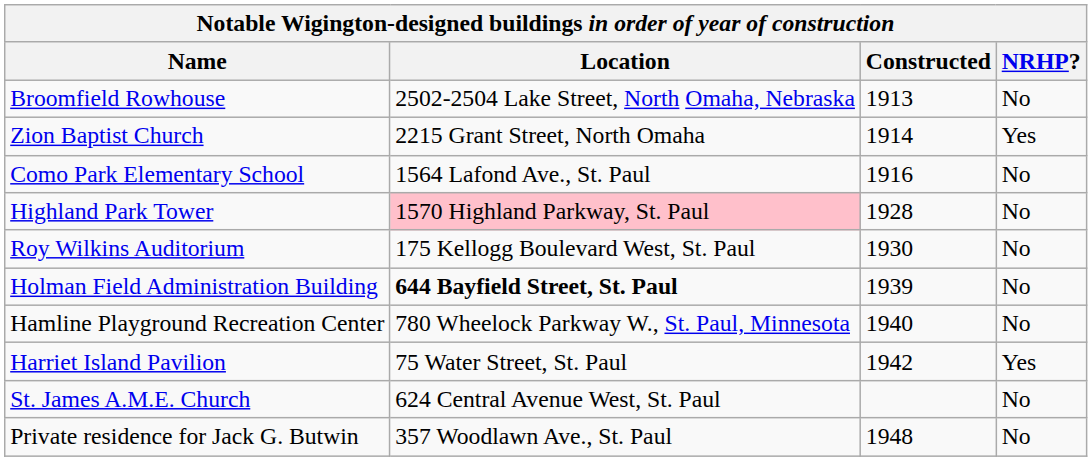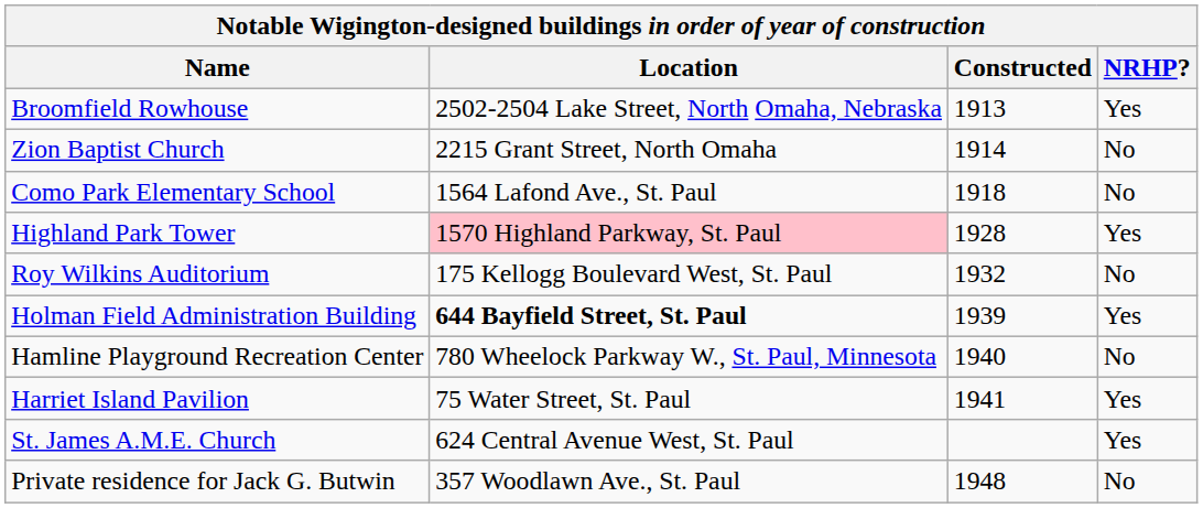Broomfield Rowhouse | NRHP?: No -> Yes
Zion Baptist Church | NRHP?: Yes -> No
Como Park Elementary School | Constructed: 1916 -> 1918
Highland Park Tower | NRHP?: No -> Yes
Roy Wilkins Auditorium | Constructed: 1930 -> 1932
Holman Field Administration Building | NRHP?: No -> Yes
Harriet Island Pavilion | Constructed: 1942 -> 1941
St. James A.M.E. Church | NRHP?: No -> Yes
